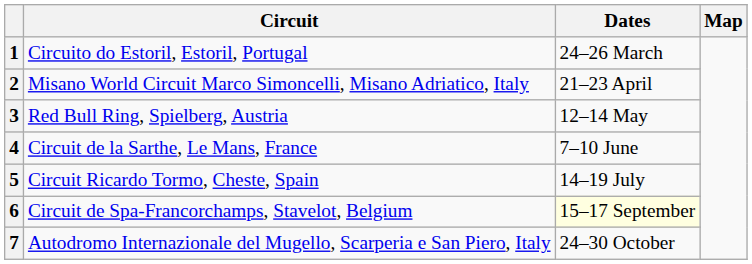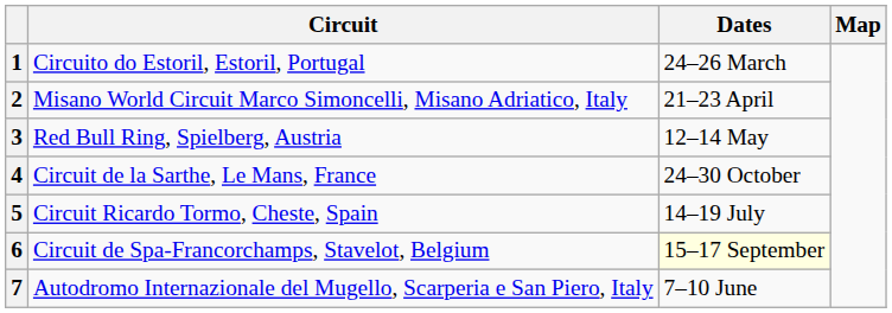4 | Dates: 7–10 June -> 24–30 October
7 | Dates: 24–30 October -> 7–10 June
